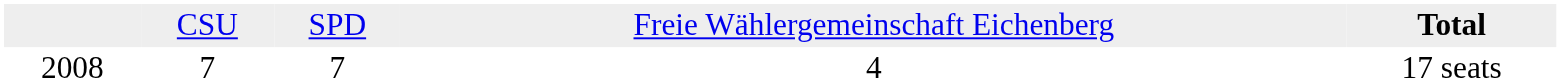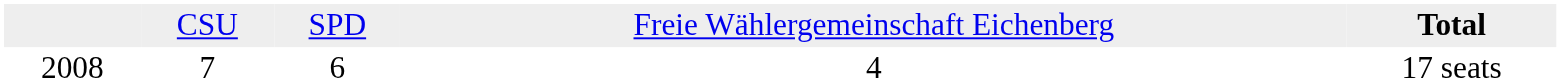2008 | column 3: 7 -> 6
